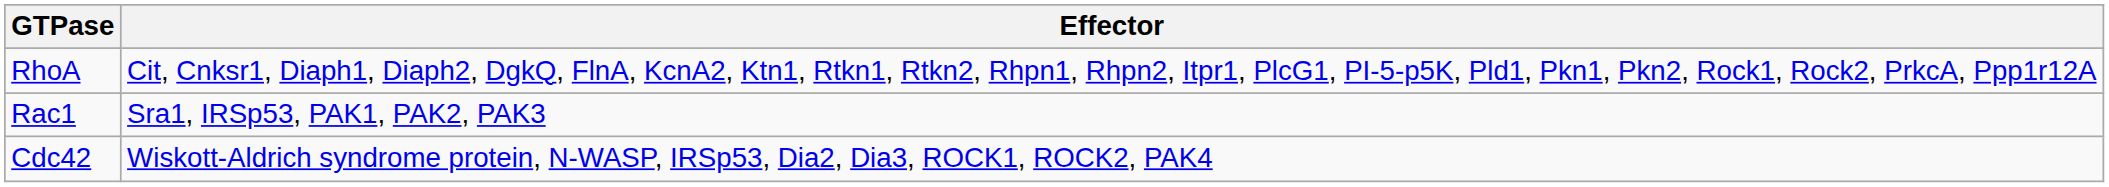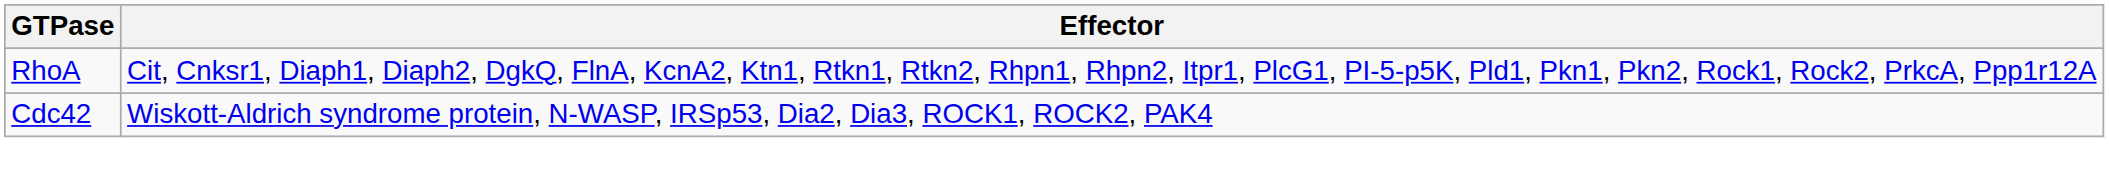- row: Rac1 | Sra1, IRSp53, PAK1, PAK2, PAK3
